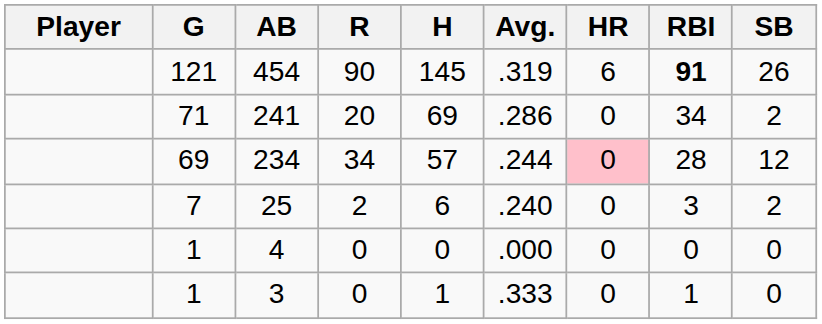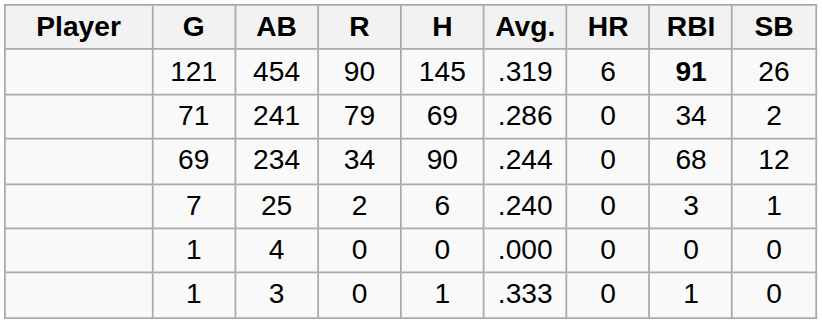241 | R: 20 -> 79
234 | H: 57 -> 90
234 | HR: pink background -> no background
234 | RBI: 28 -> 68
25 | SB: 2 -> 1
